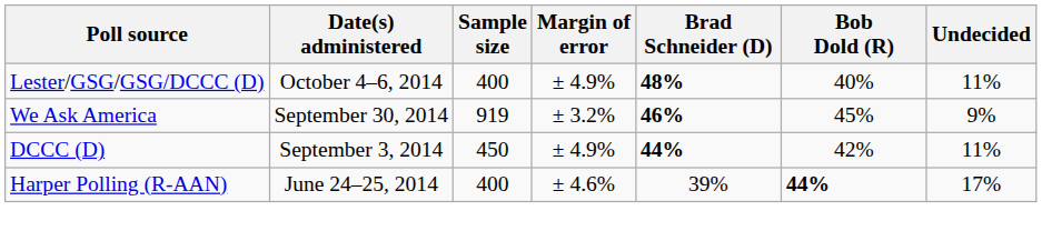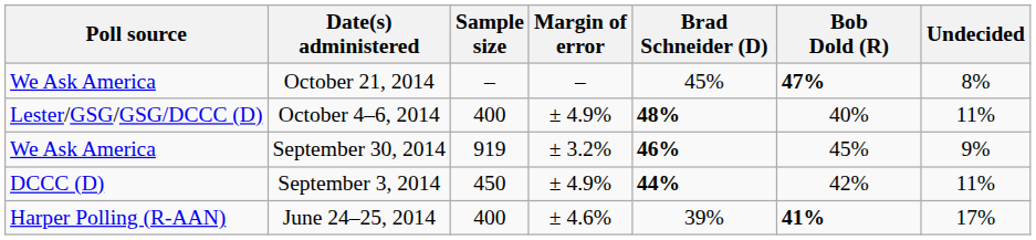+ row: We Ask America | October 21, 2014 | – | – | 45% | 47% | 8%
June 24–25, 2014 | Bob Dold (R): 44% -> 41%
